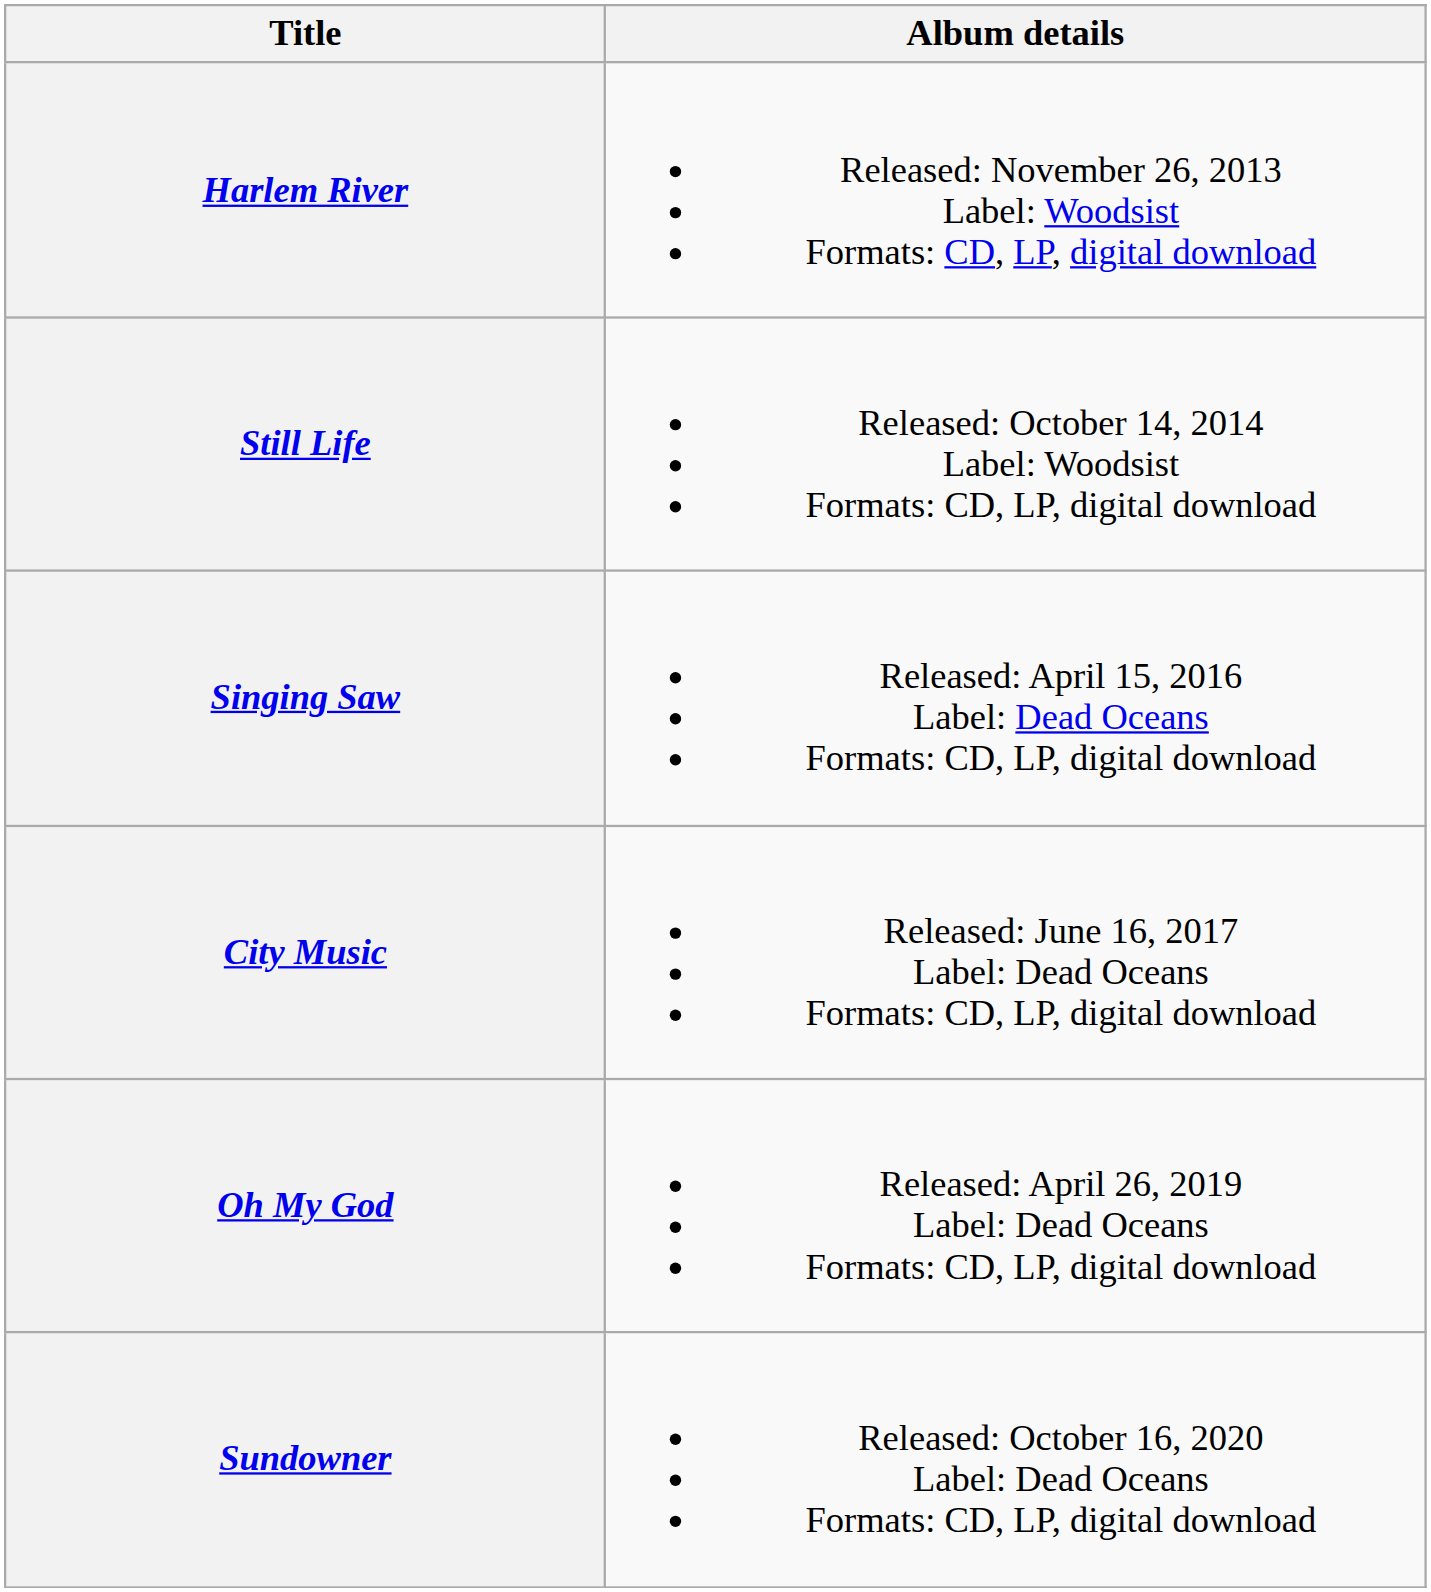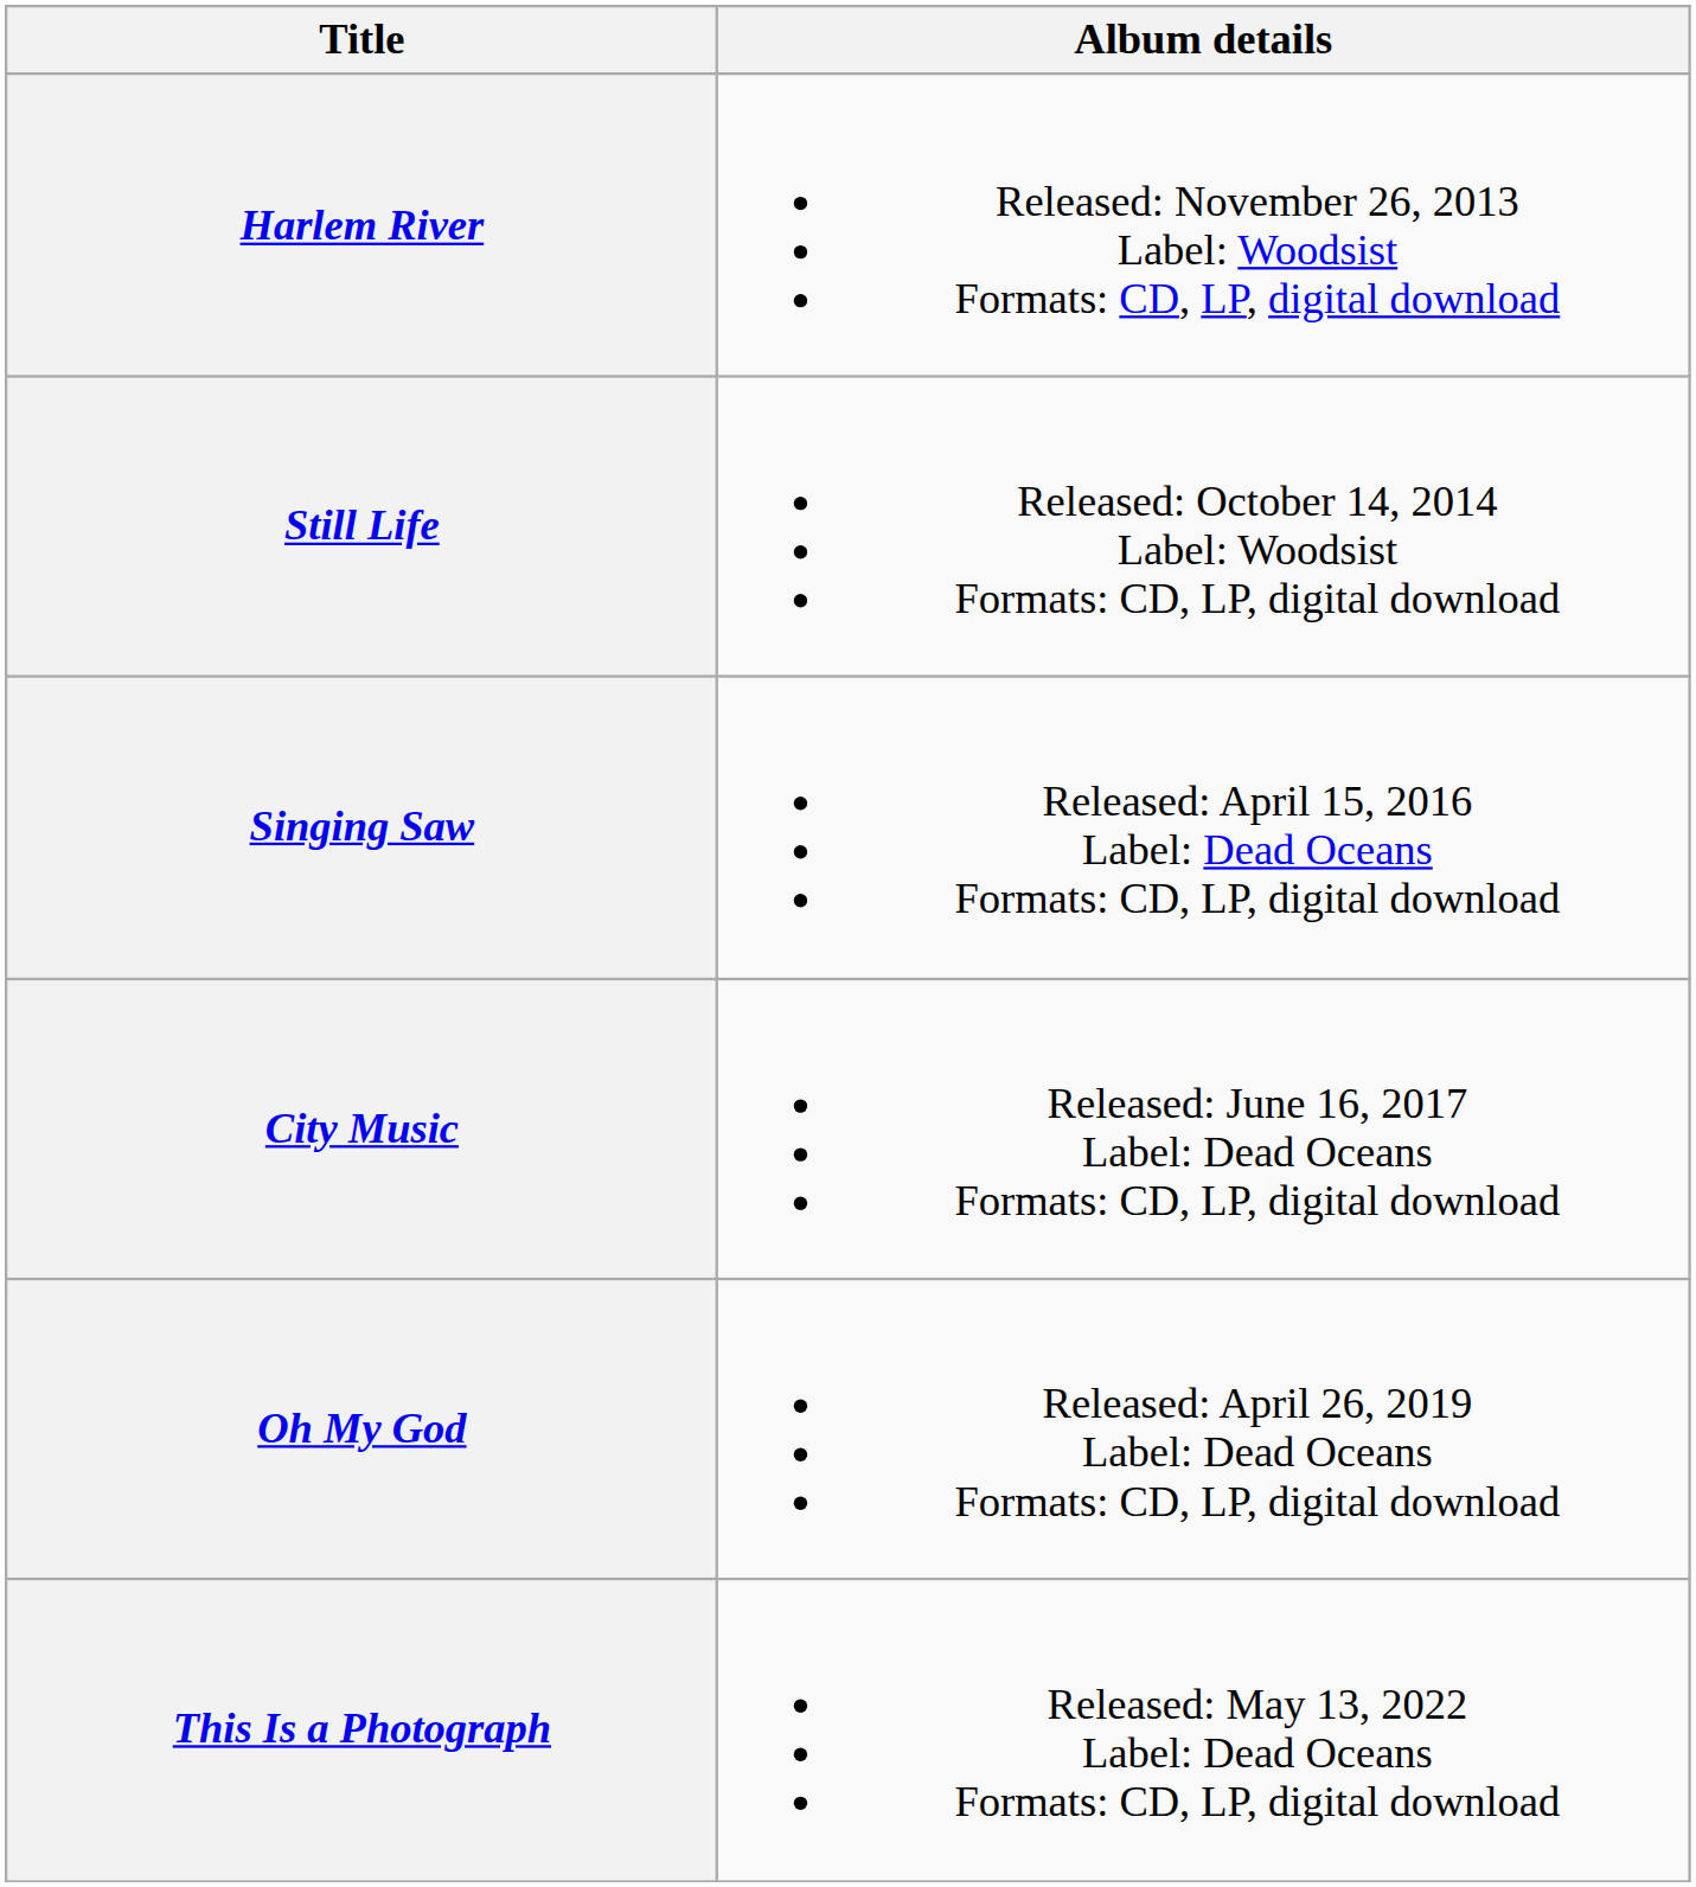- row: Sundowner | Released: October 16, 2020 Label: Dead Oceans Formats: CD, LP, digital download
+ row: This Is a Photograph | Released: May 13, 2022 Label: Dead Oceans Formats: CD, LP, digital download
